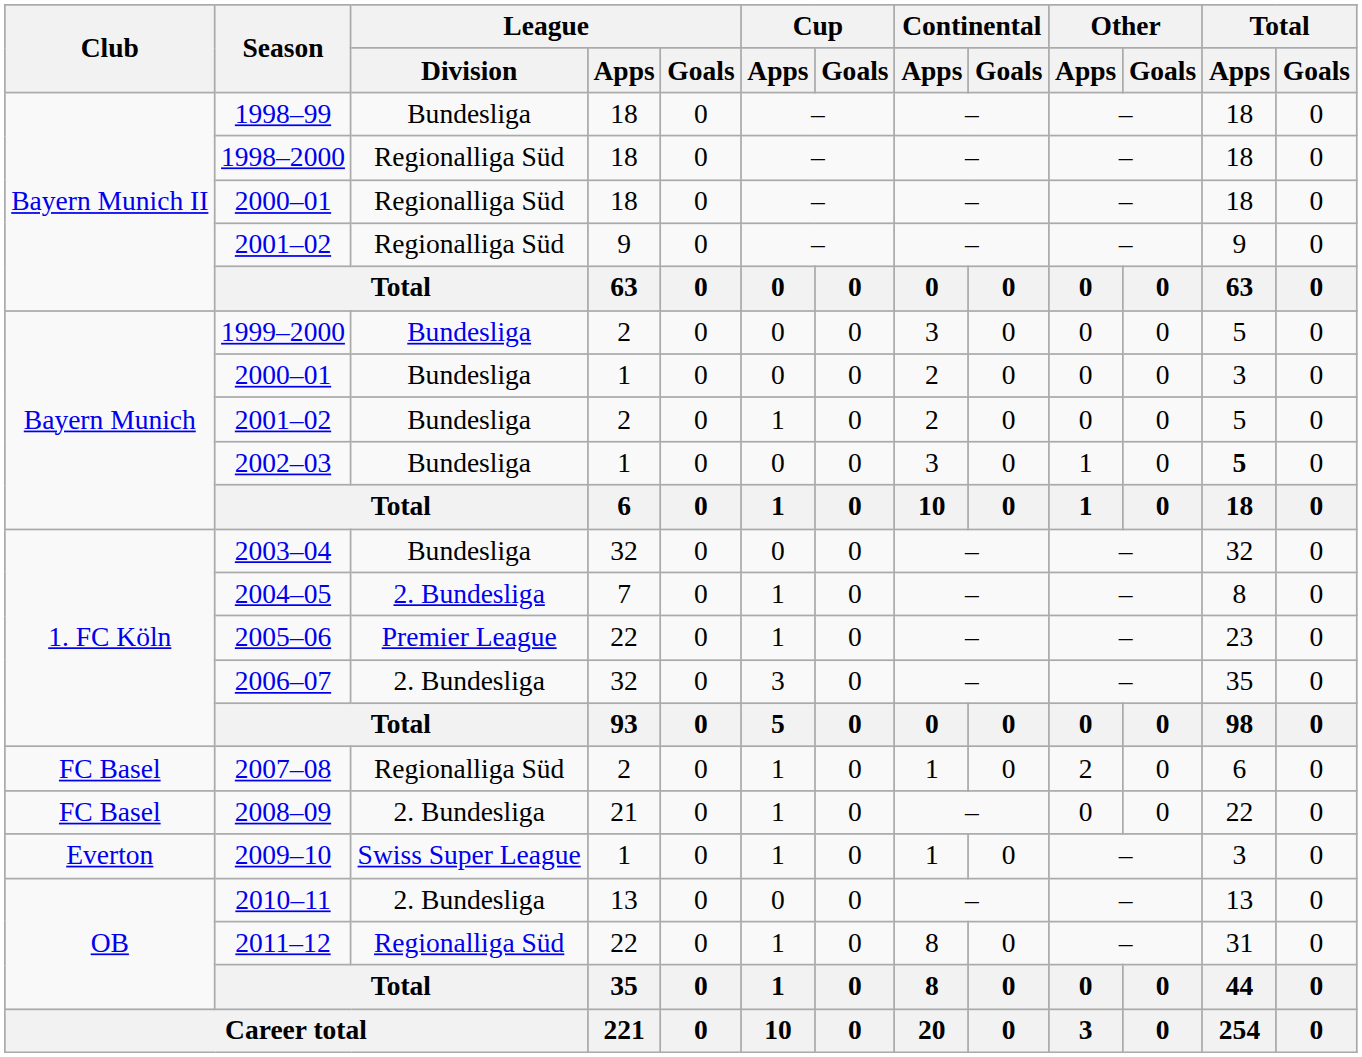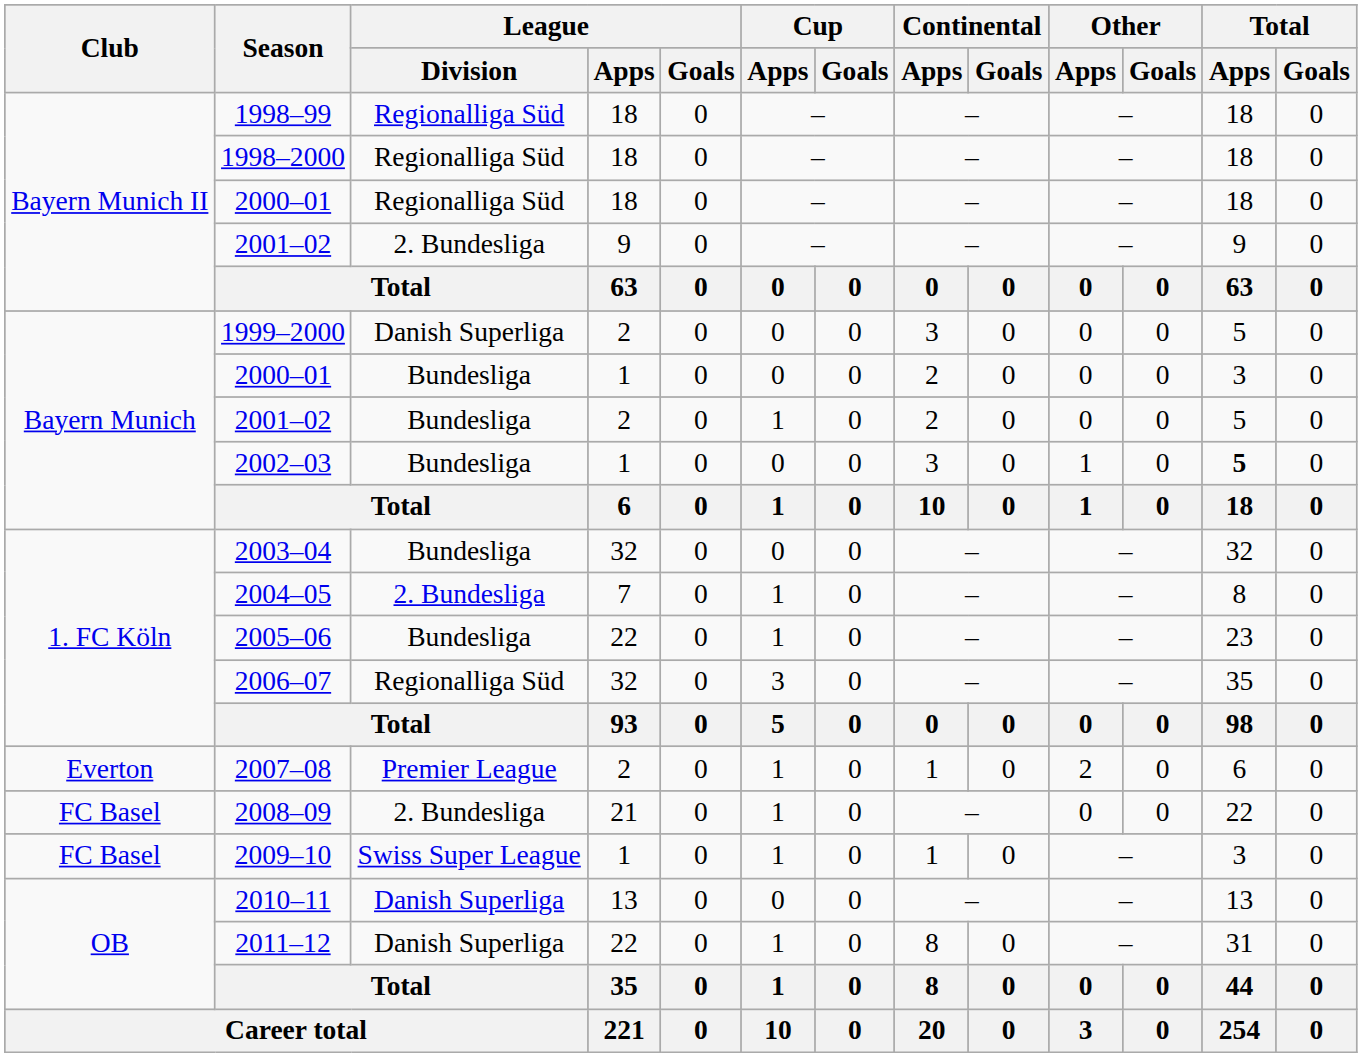1998–99 | League / Division: Bundesliga -> Regionalliga Süd
2001–02 / 9 | League / Division: Regionalliga Süd -> 2. Bundesliga
1999–2000 | League / Division: Bundesliga -> Danish Superliga
2005–06 | League / Division: Premier League -> Bundesliga
2006–07 | League / Division: 2. Bundesliga -> Regionalliga Süd
2007–08 | Club: FC Basel -> Everton
2007–08 | League / Division: Regionalliga Süd -> Premier League
2009–10 | Club: Everton -> FC Basel
2010–11 | League / Division: 2. Bundesliga -> Danish Superliga
2011–12 | League / Division: Regionalliga Süd -> Danish Superliga
